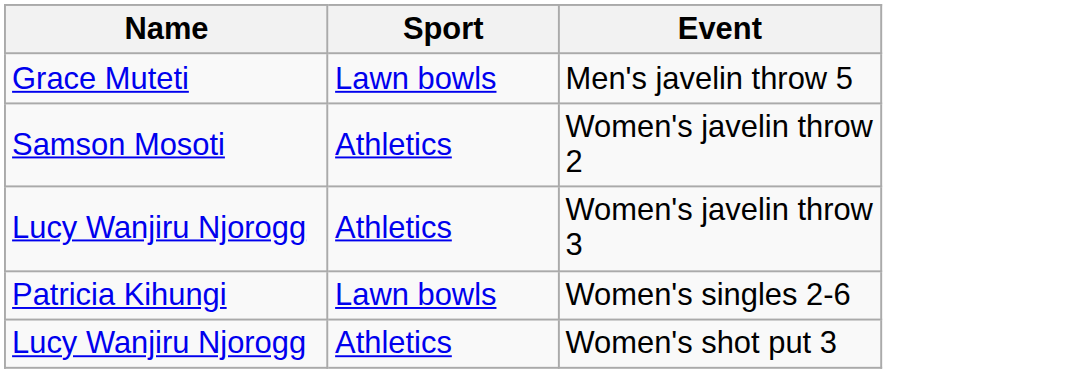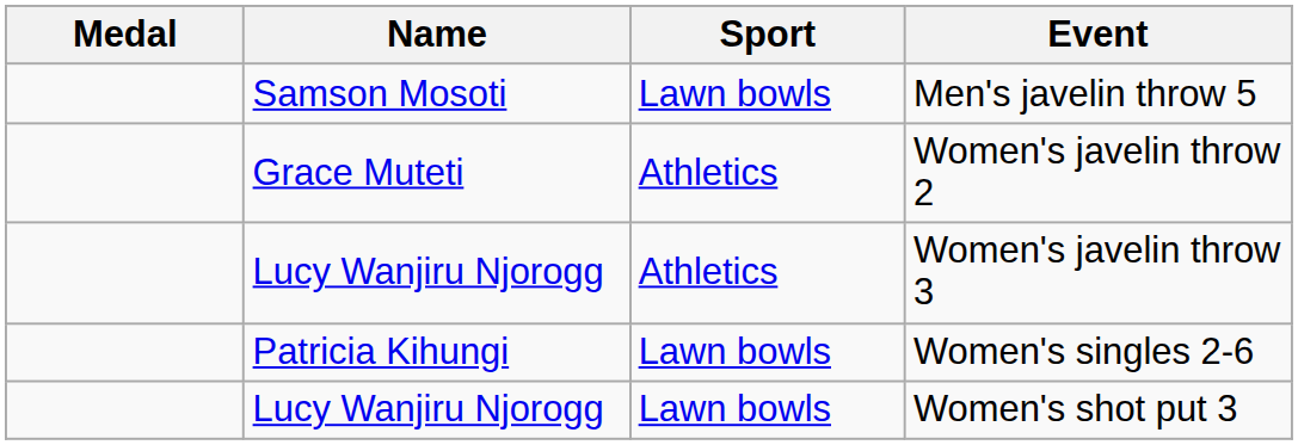+ column: Medal
Men's javelin throw 5 | Name: Grace Muteti -> Samson Mosoti
Women's javelin throw 2 | Name: Samson Mosoti -> Grace Muteti
Women's shot put 3 | Sport: Athletics -> Lawn bowls
